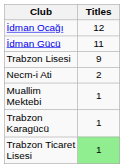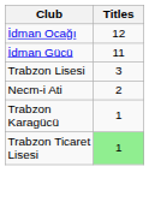Trabzon Lisesi | Titles: 9 -> 3
- row: Muallim Mektebi | 1
